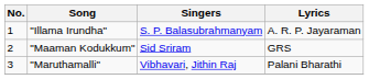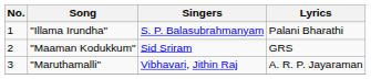"Illama Irundha" | Lyrics: A. R. P. Jayaraman -> Palani Bharathi
"Maruthamalli" | Lyrics: Palani Bharathi -> A. R. P. Jayaraman
